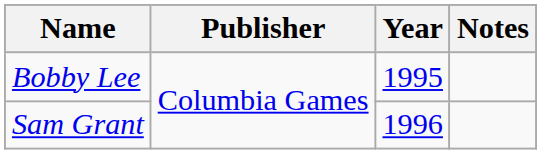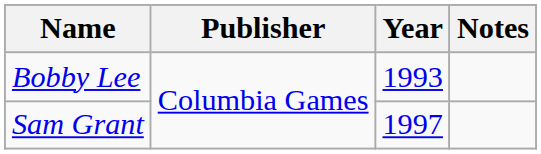Bobby Lee | Year: 1995 -> 1993
Sam Grant | Year: 1996 -> 1997
